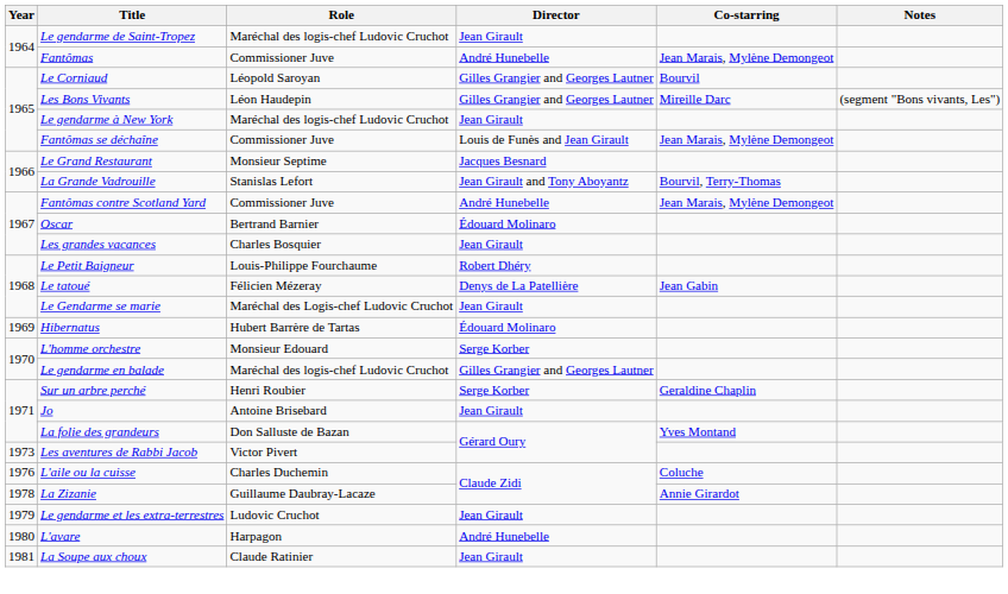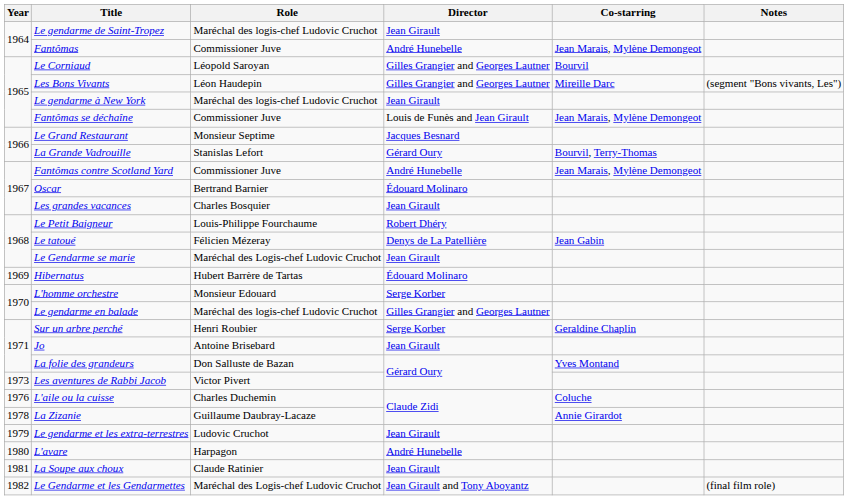La Grande Vadrouille | Director: Jean Girault and Tony Aboyantz -> Gérard Oury
+ row: 1982 | Le Gendarme et les Gendarmettes | Maréchal des Logis-chef Ludovic Cruchot | Jean Girault and Tony Aboyantz | (final film role)
